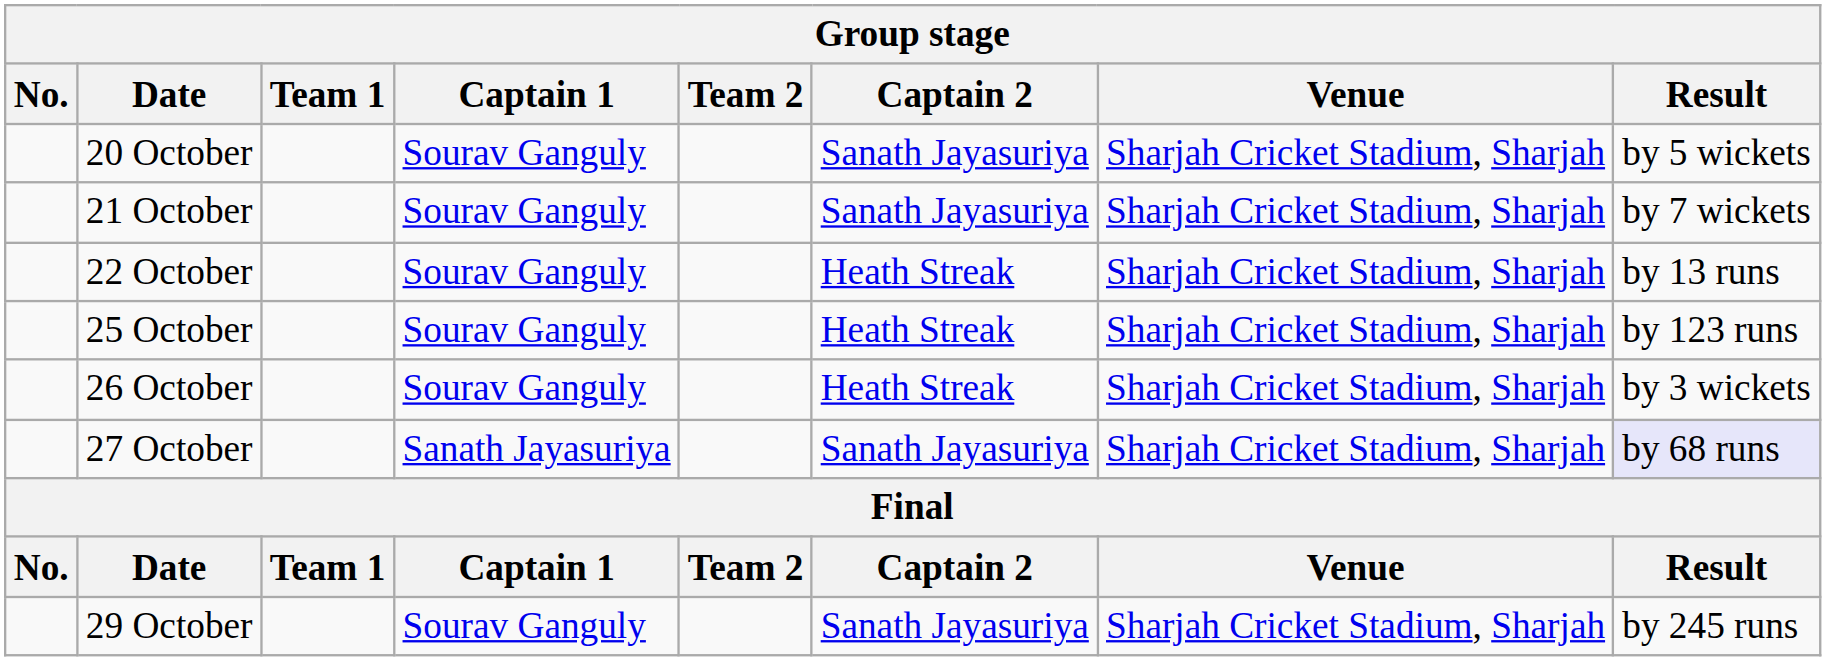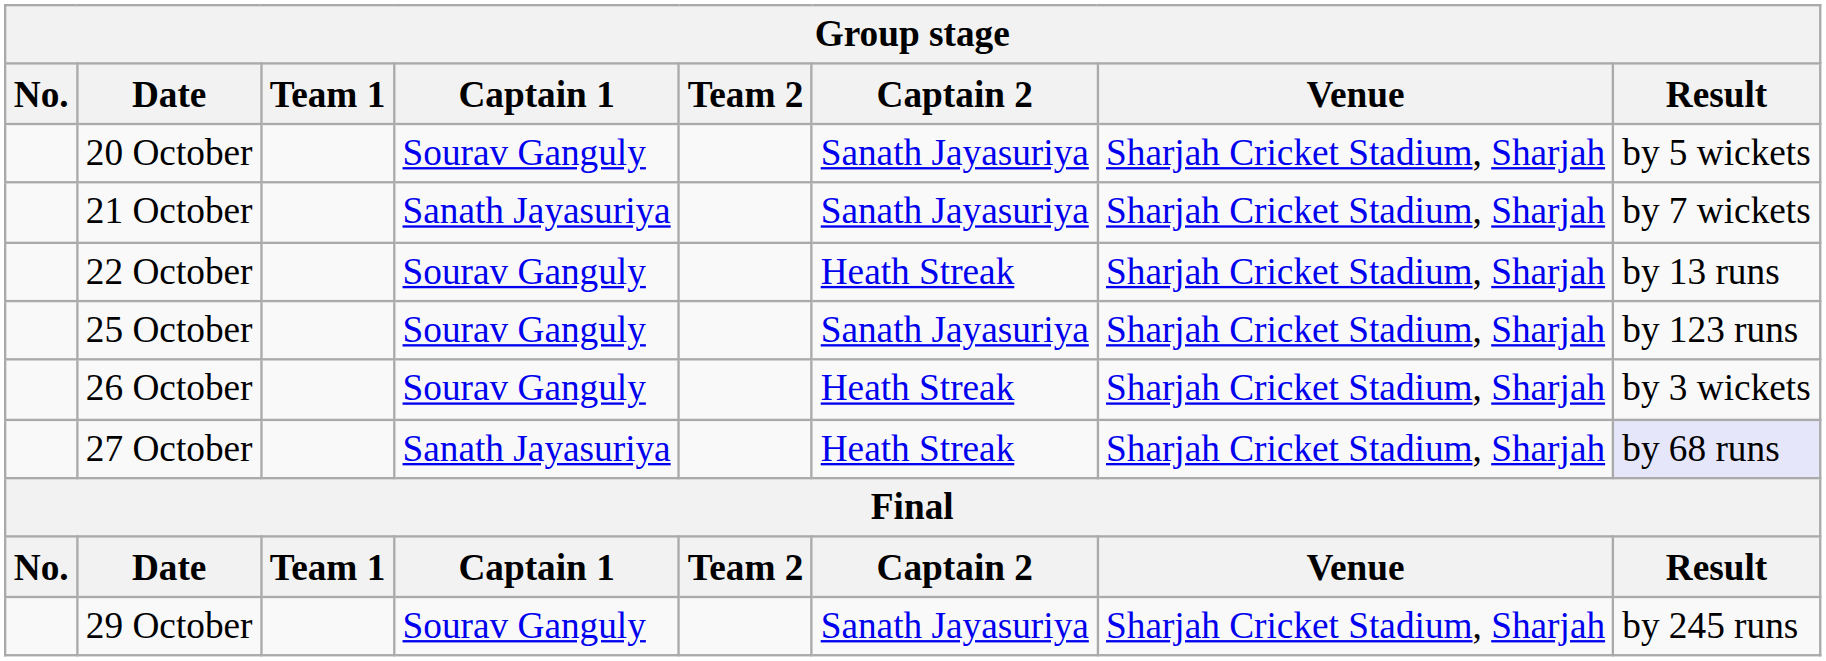21 October | Captain 1: Sourav Ganguly -> Sanath Jayasuriya
25 October | Captain 2: Heath Streak -> Sanath Jayasuriya
27 October | Captain 2: Sanath Jayasuriya -> Heath Streak
